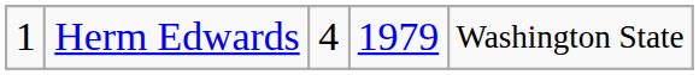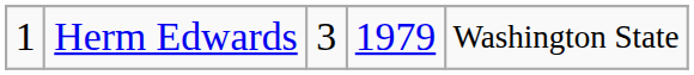Herm Edwards | column 3: 4 -> 3
